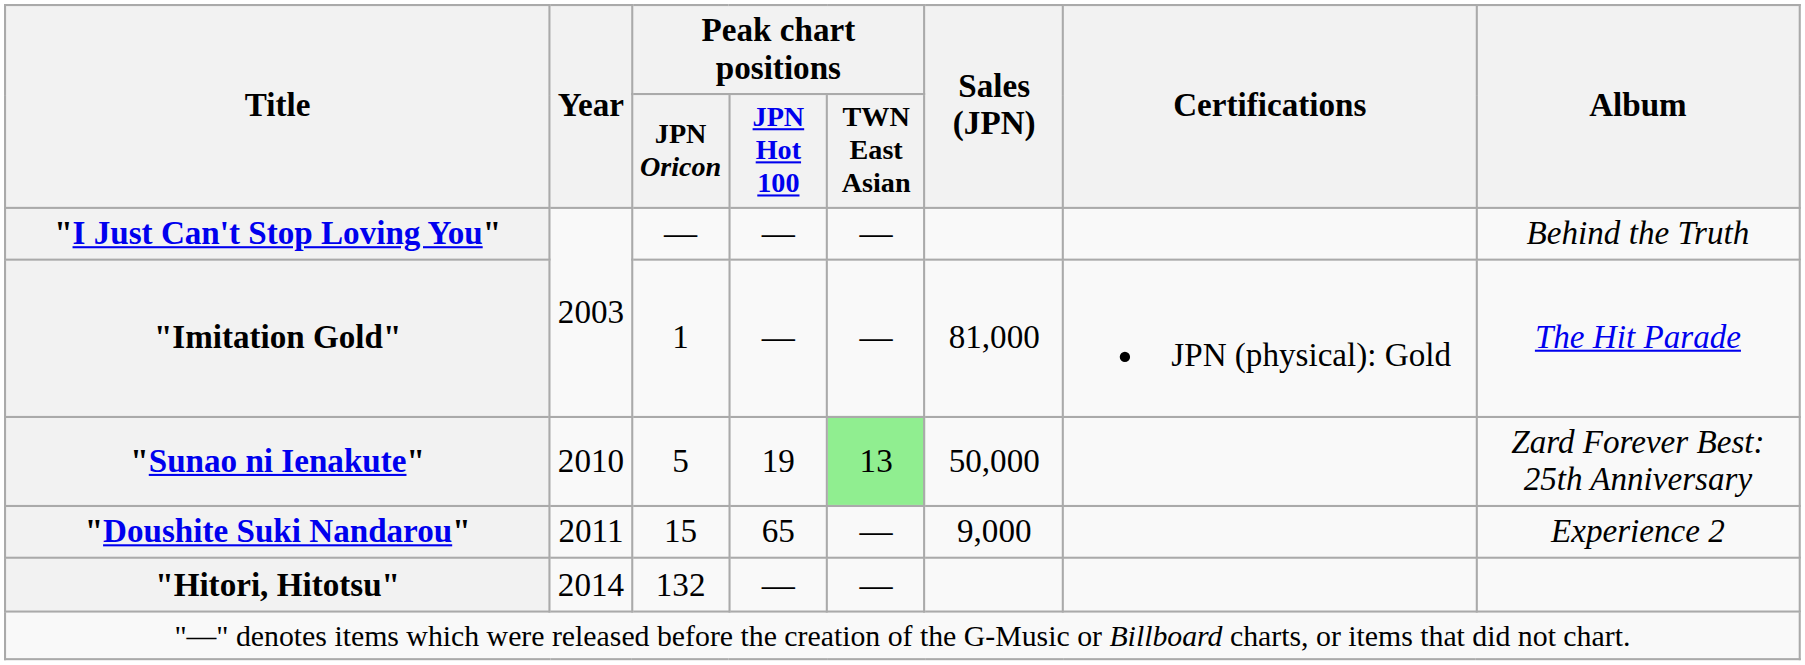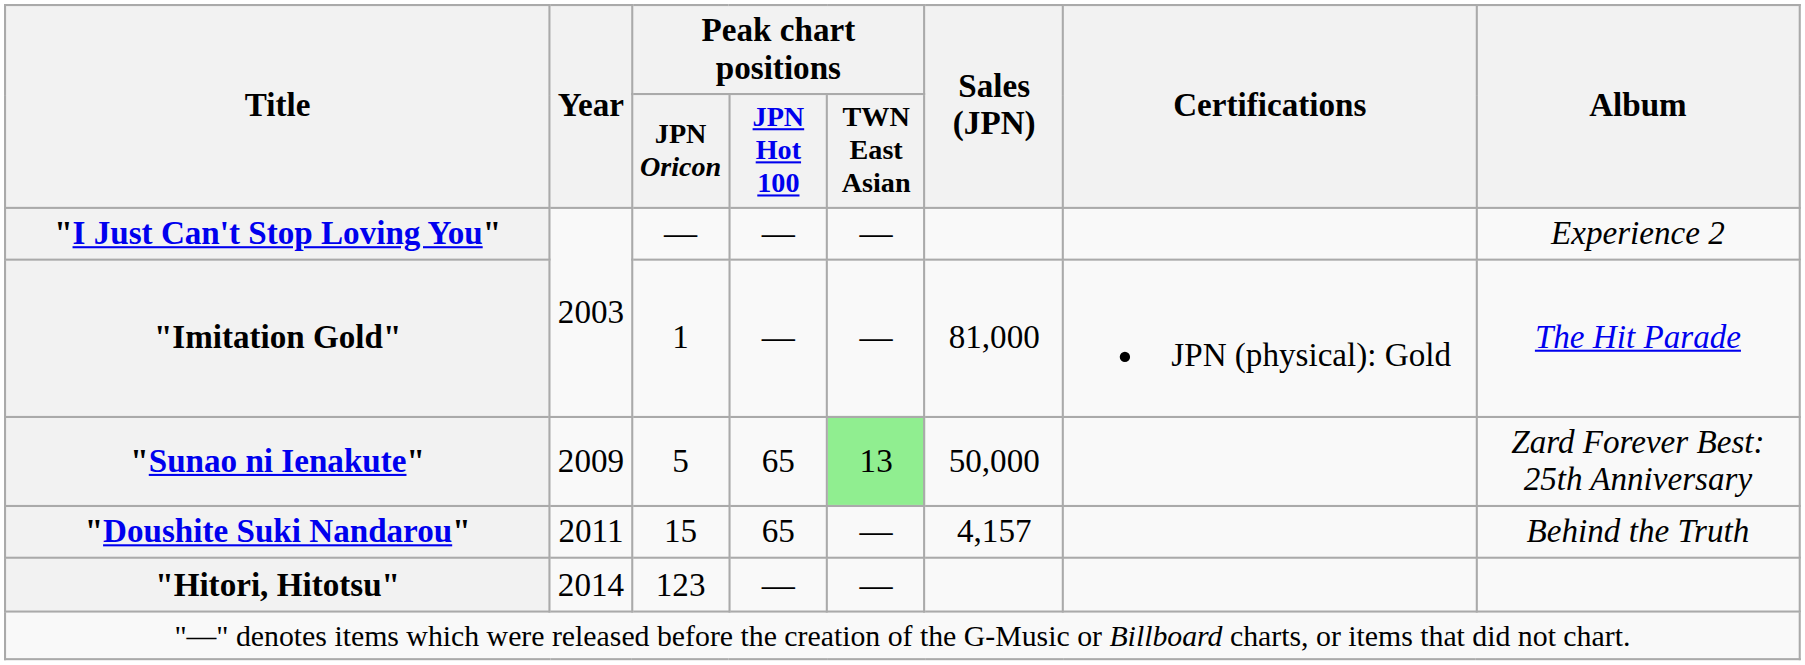"I Just Can't Stop Loving You" | Album: Behind the Truth -> Experience 2
"Sunao ni Ienakute" | Year: 2010 -> 2009
"Sunao ni Ienakute" | Peak chart positions / JPN Hot 100: 19 -> 65
"Doushite Suki Nandarou" | Sales (JPN): 9,000 -> 4,157
"Doushite Suki Nandarou" | Album: Experience 2 -> Behind the Truth
"Hitori, Hitotsu" | Peak chart positions / JPN Oricon: 132 -> 123
